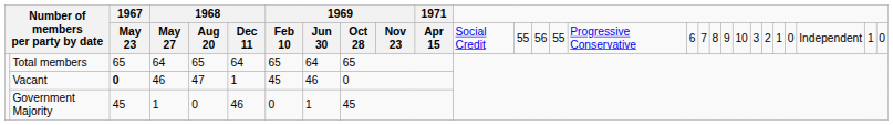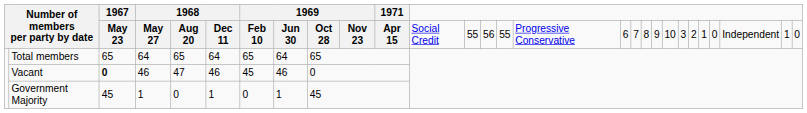Vacant | column 6: 1 -> 46
Government Majority | column 6: 46 -> 1
